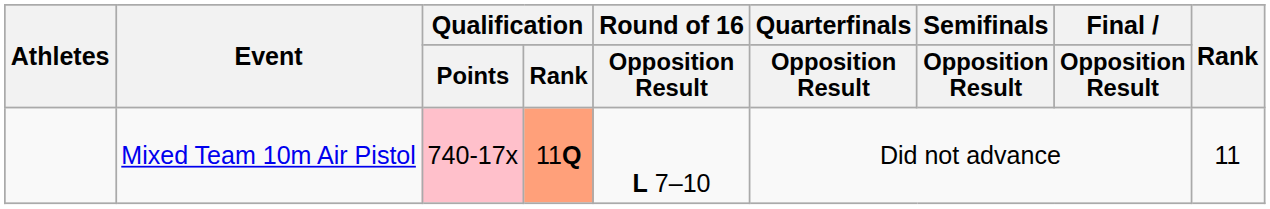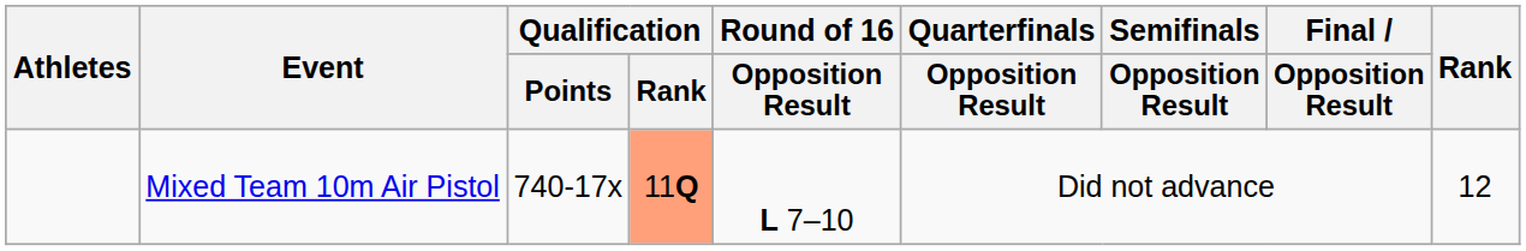Mixed Team 10m Air Pistol | Qualification / Points: pink background -> no background
Mixed Team 10m Air Pistol | Rank: 11 -> 12
